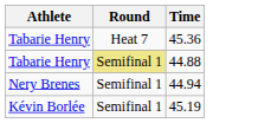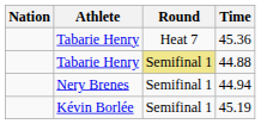+ column: Nation
